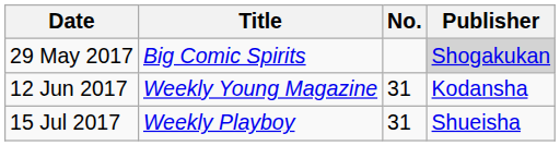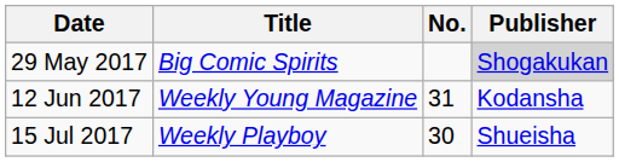15 Jul 2017 | No.: 31 -> 30
